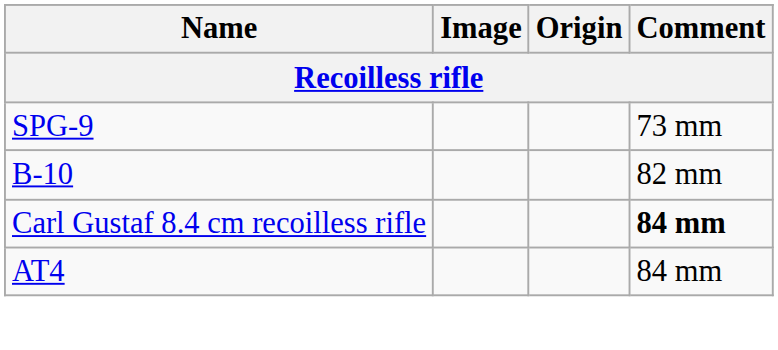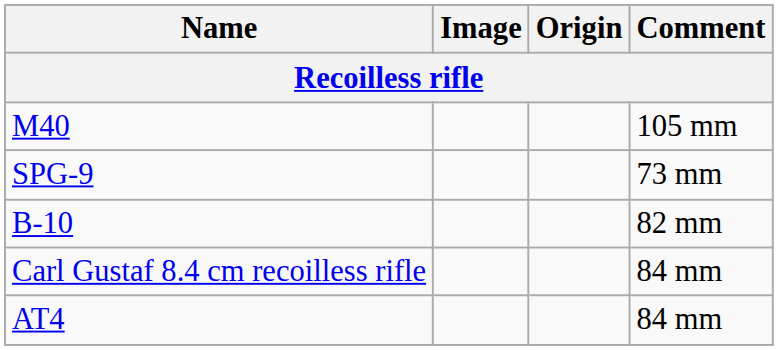+ row: M40 | 105 mm
Carl Gustaf 8.4 cm recoilless rifle | Comment: bold -> normal
